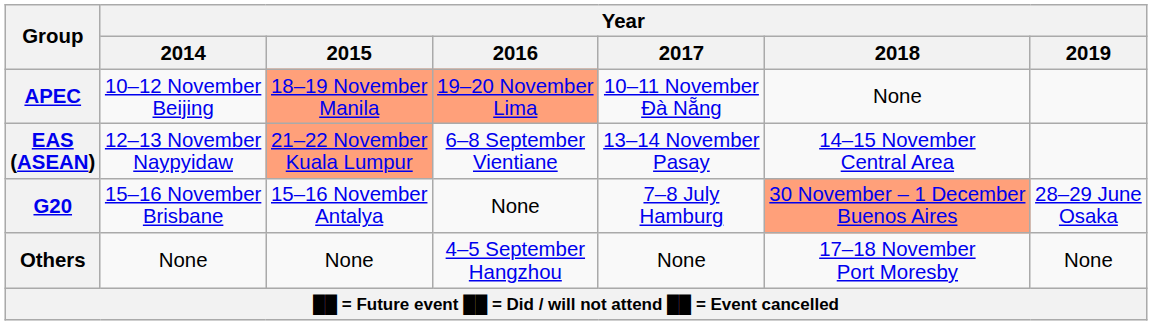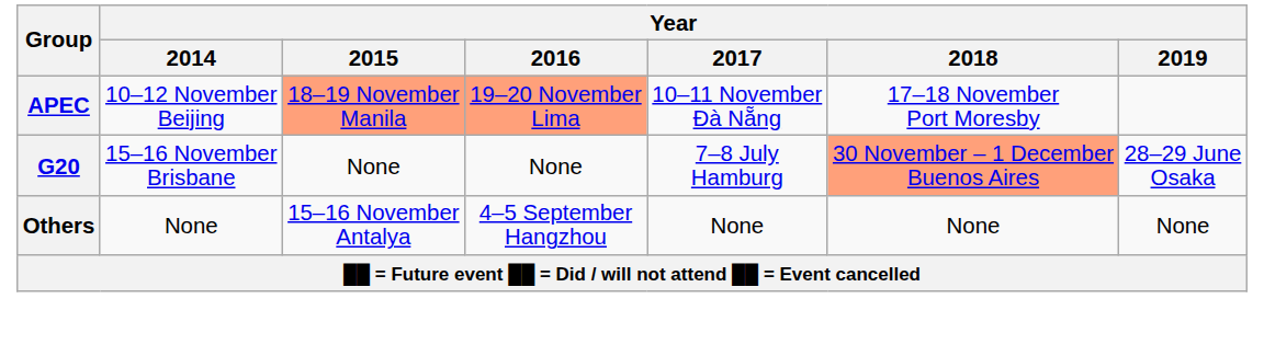APEC | Year / 2018: None -> 17–18 November Port Moresby
- row: EAS (ASEAN) | 12–13 November Naypyidaw | 21–22 November Kuala Lumpur | 6–8 September Vientiane | 13–14 November Pasay | 14–15 November Central Area
G20 | Year / 2015: 15–16 November Antalya -> None
Others | Year / 2015: None -> 15–16 November Antalya
Others | Year / 2018: 17–18 November Port Moresby -> None
